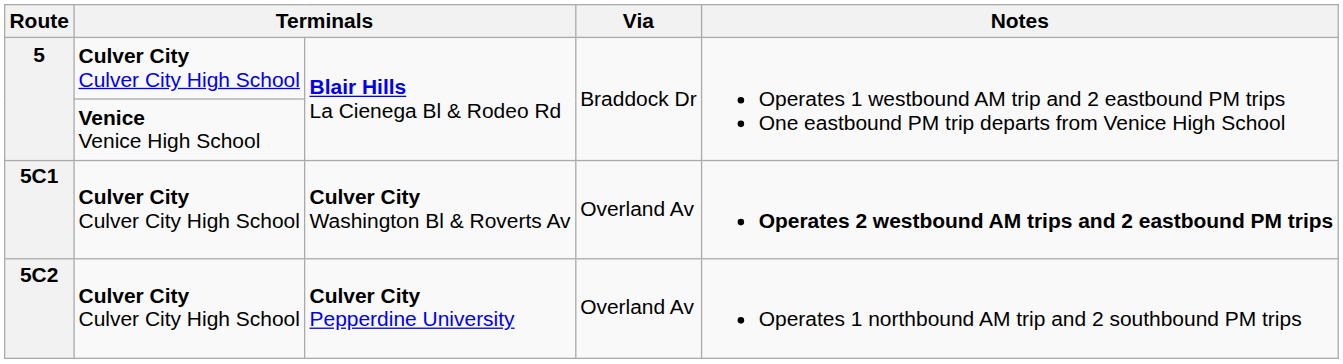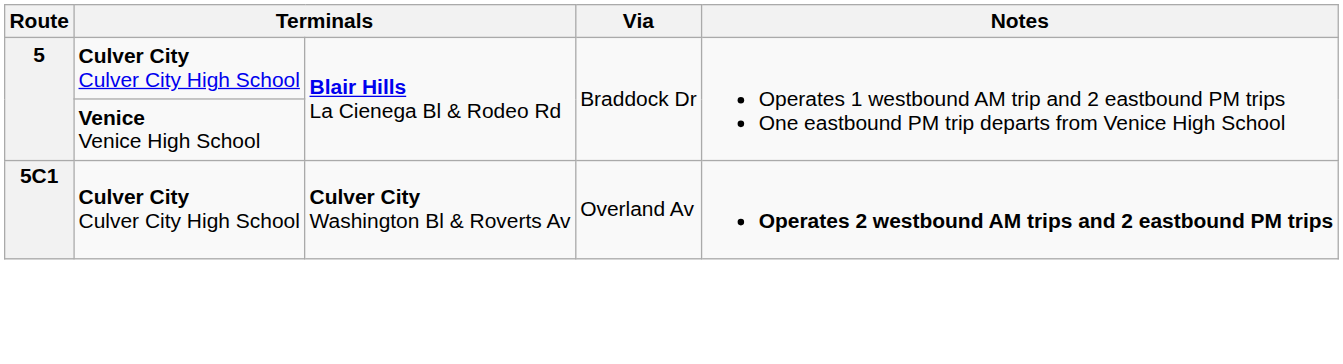- row: 5C2 | Culver City Culver City High School | Culver City Pepperdine University | Overland Av | Operates 1 northbound AM trip and 2 southbound PM trips
